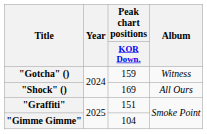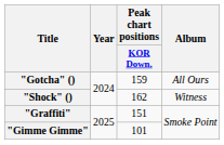"Gotcha" () | Album: Witness -> All Ours
"Shock" () | Peak chart positions / KOR Down.: 169 -> 162
"Shock" () | Album: All Ours -> Witness
"Gimme Gimme" | Peak chart positions / KOR Down.: 104 -> 101
